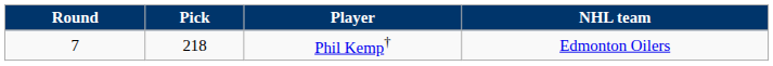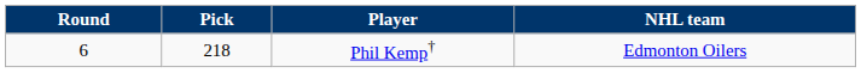Phil Kemp† | Round: 7 -> 6
